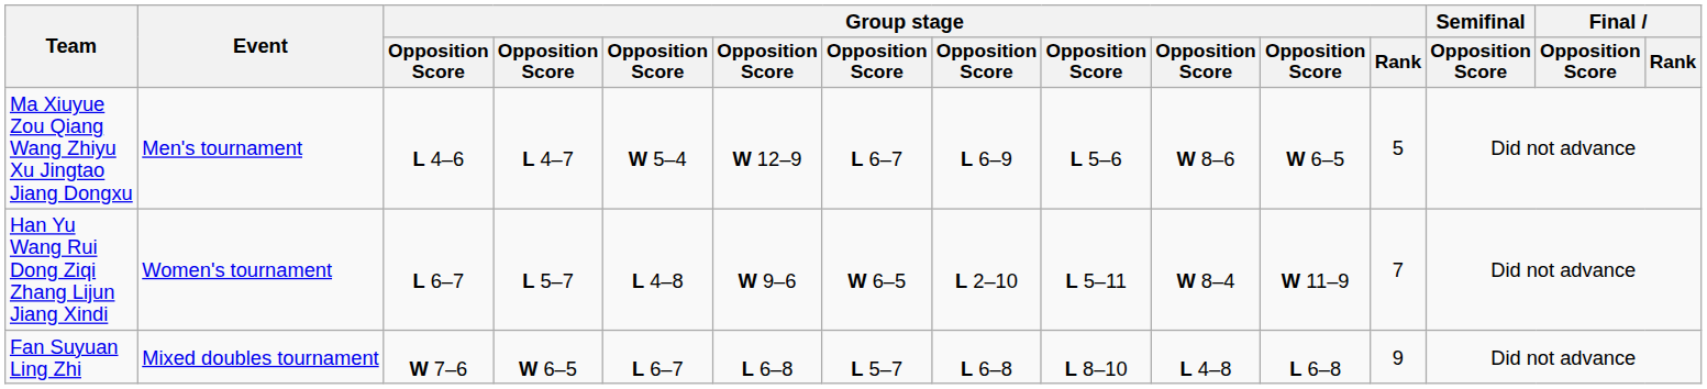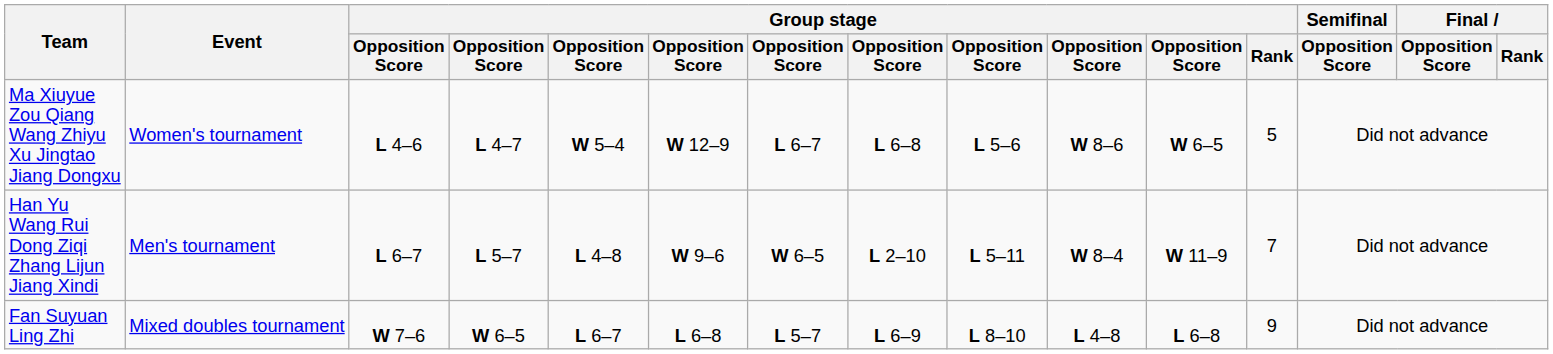Ma Xiuyue Zou Qiang Wang Zhiyu Xu Jingtao Jiang Dongxu | Event: Men's tournament -> Women's tournament
Ma Xiuyue Zou Qiang Wang Zhiyu Xu Jingtao Jiang Dongxu | column 8: L 6–9 -> L 6–8
Han Yu Wang Rui Dong Ziqi Zhang Lijun Jiang Xindi | Event: Women's tournament -> Men's tournament
Fan Suyuan Ling Zhi | column 8: L 6–8 -> L 6–9
